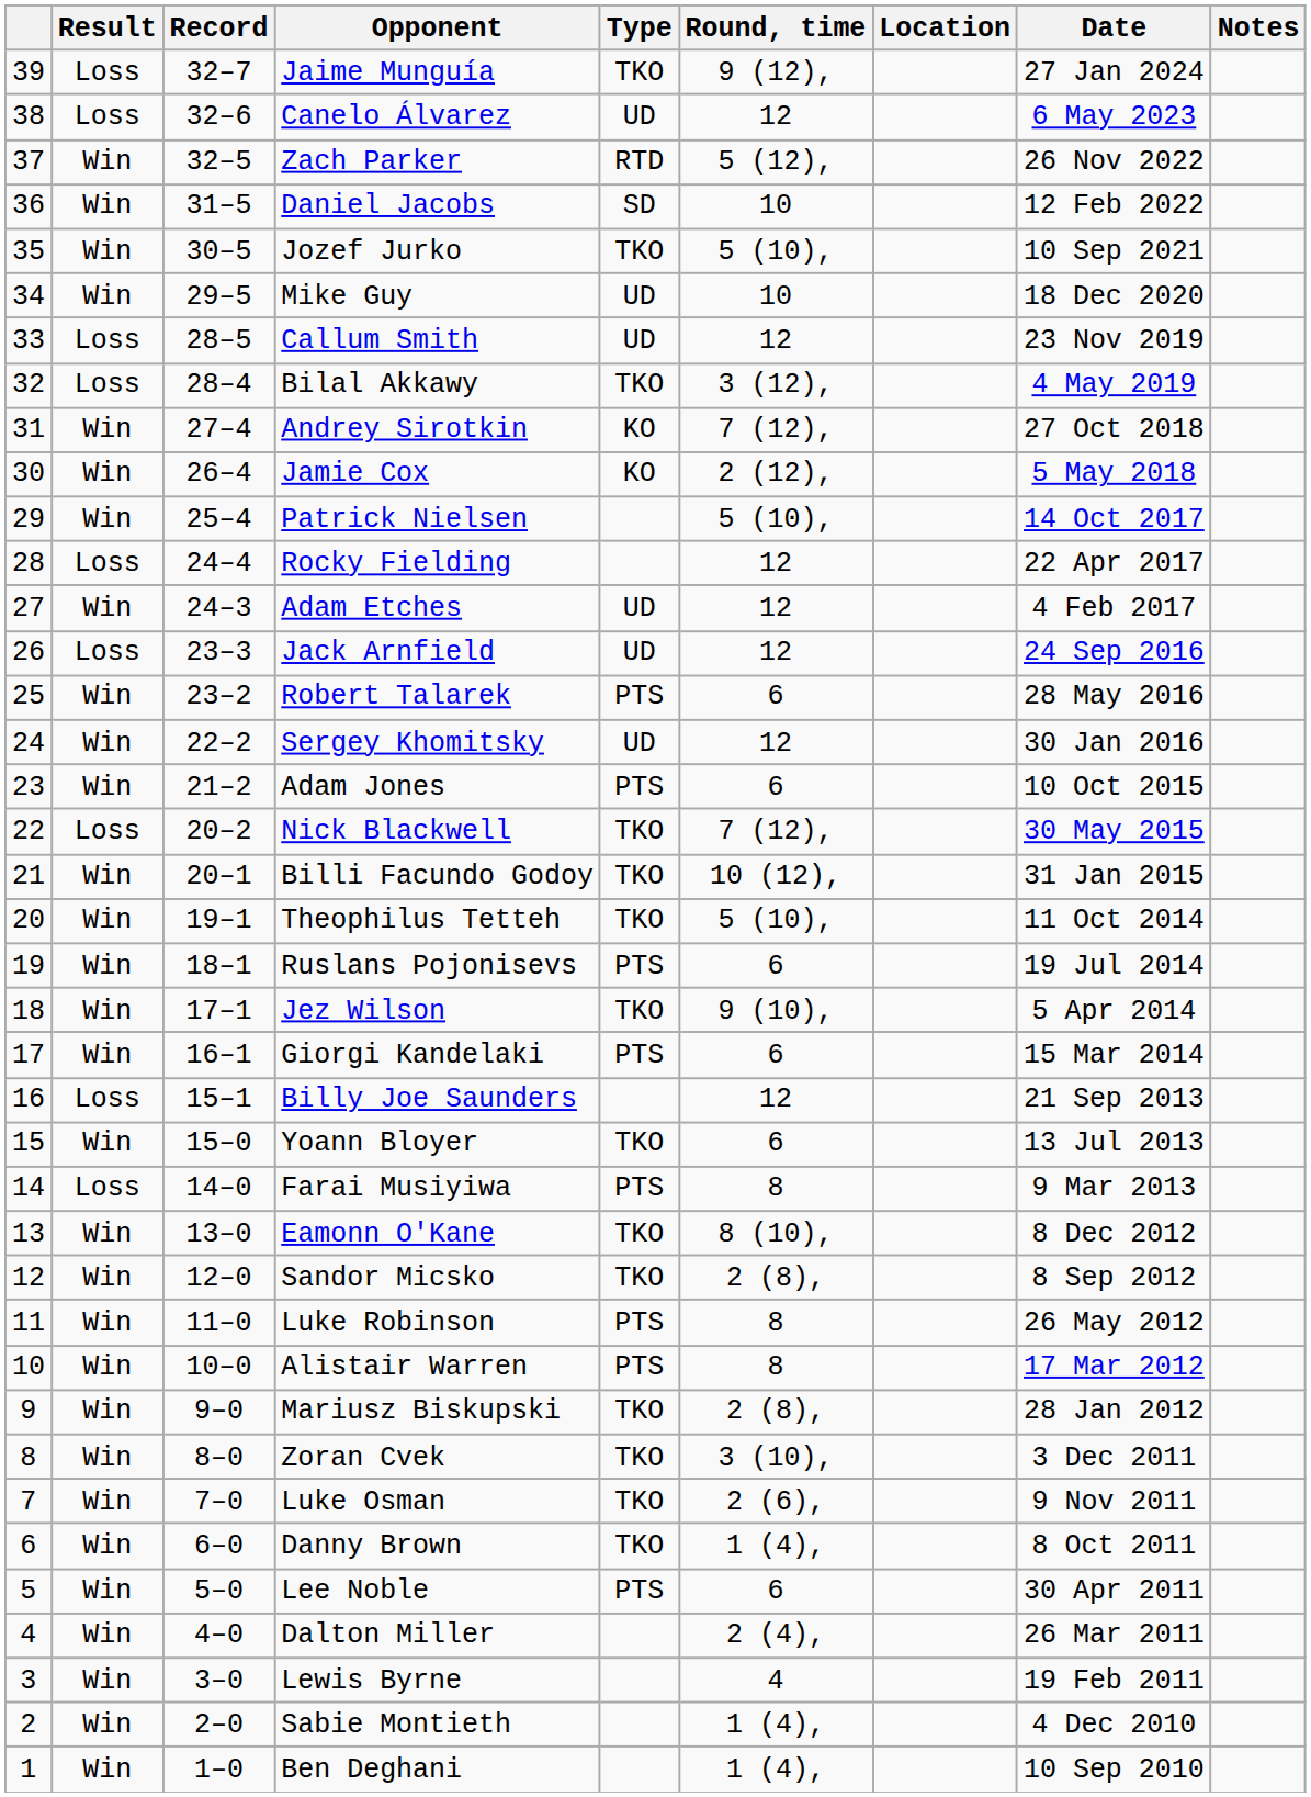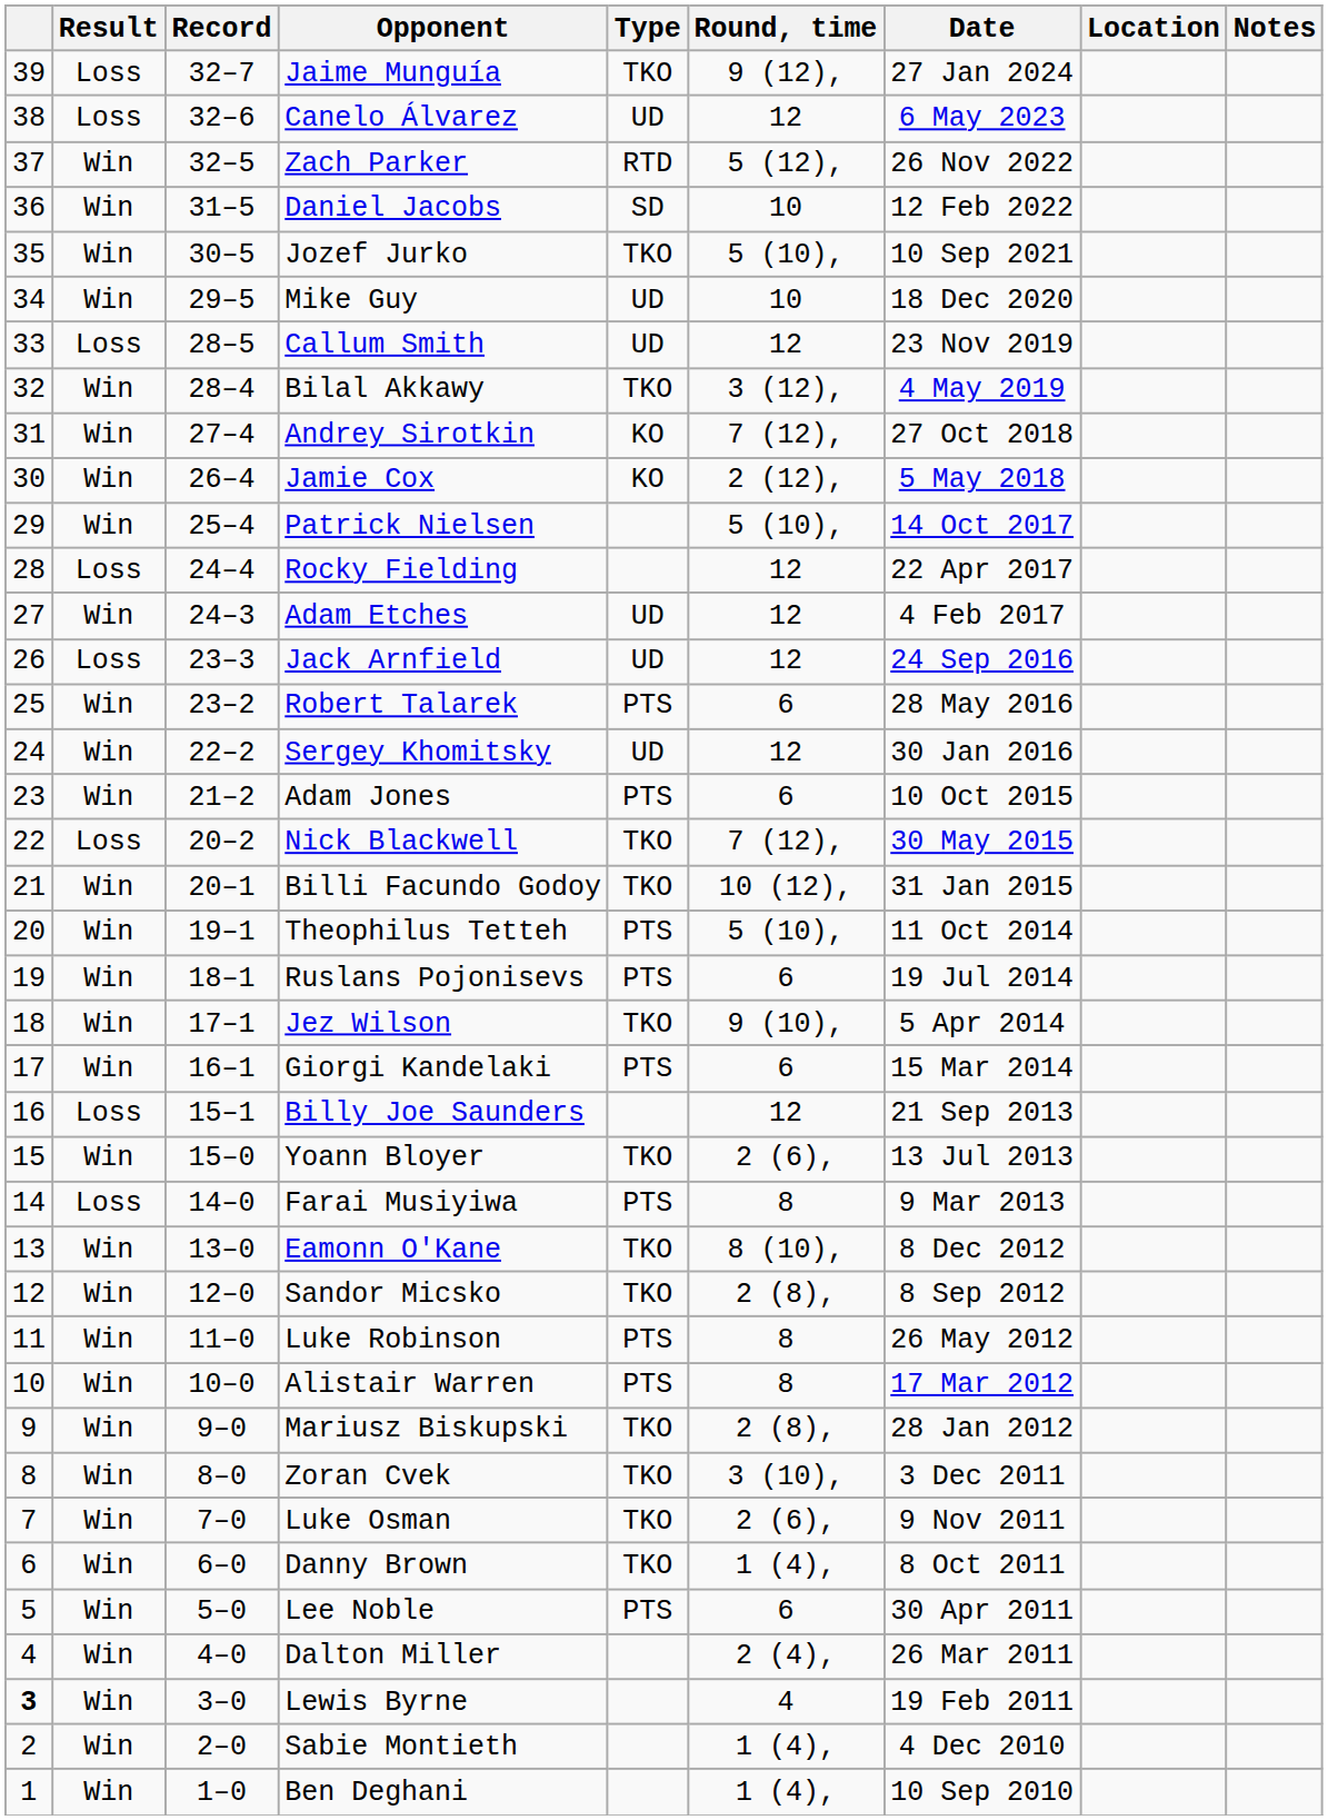columns swapped: Date <-> Location
Bilal Akkawy | Result: Loss -> Win
Theophilus Tetteh | Type: TKO -> PTS
Yoann Bloyer | Round, time: 6 -> 2 (6),
Lewis Byrne | column 1: normal -> bold
